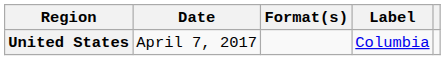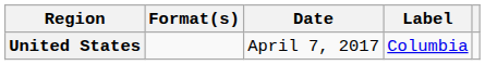columns swapped: Date <-> Format(s)
